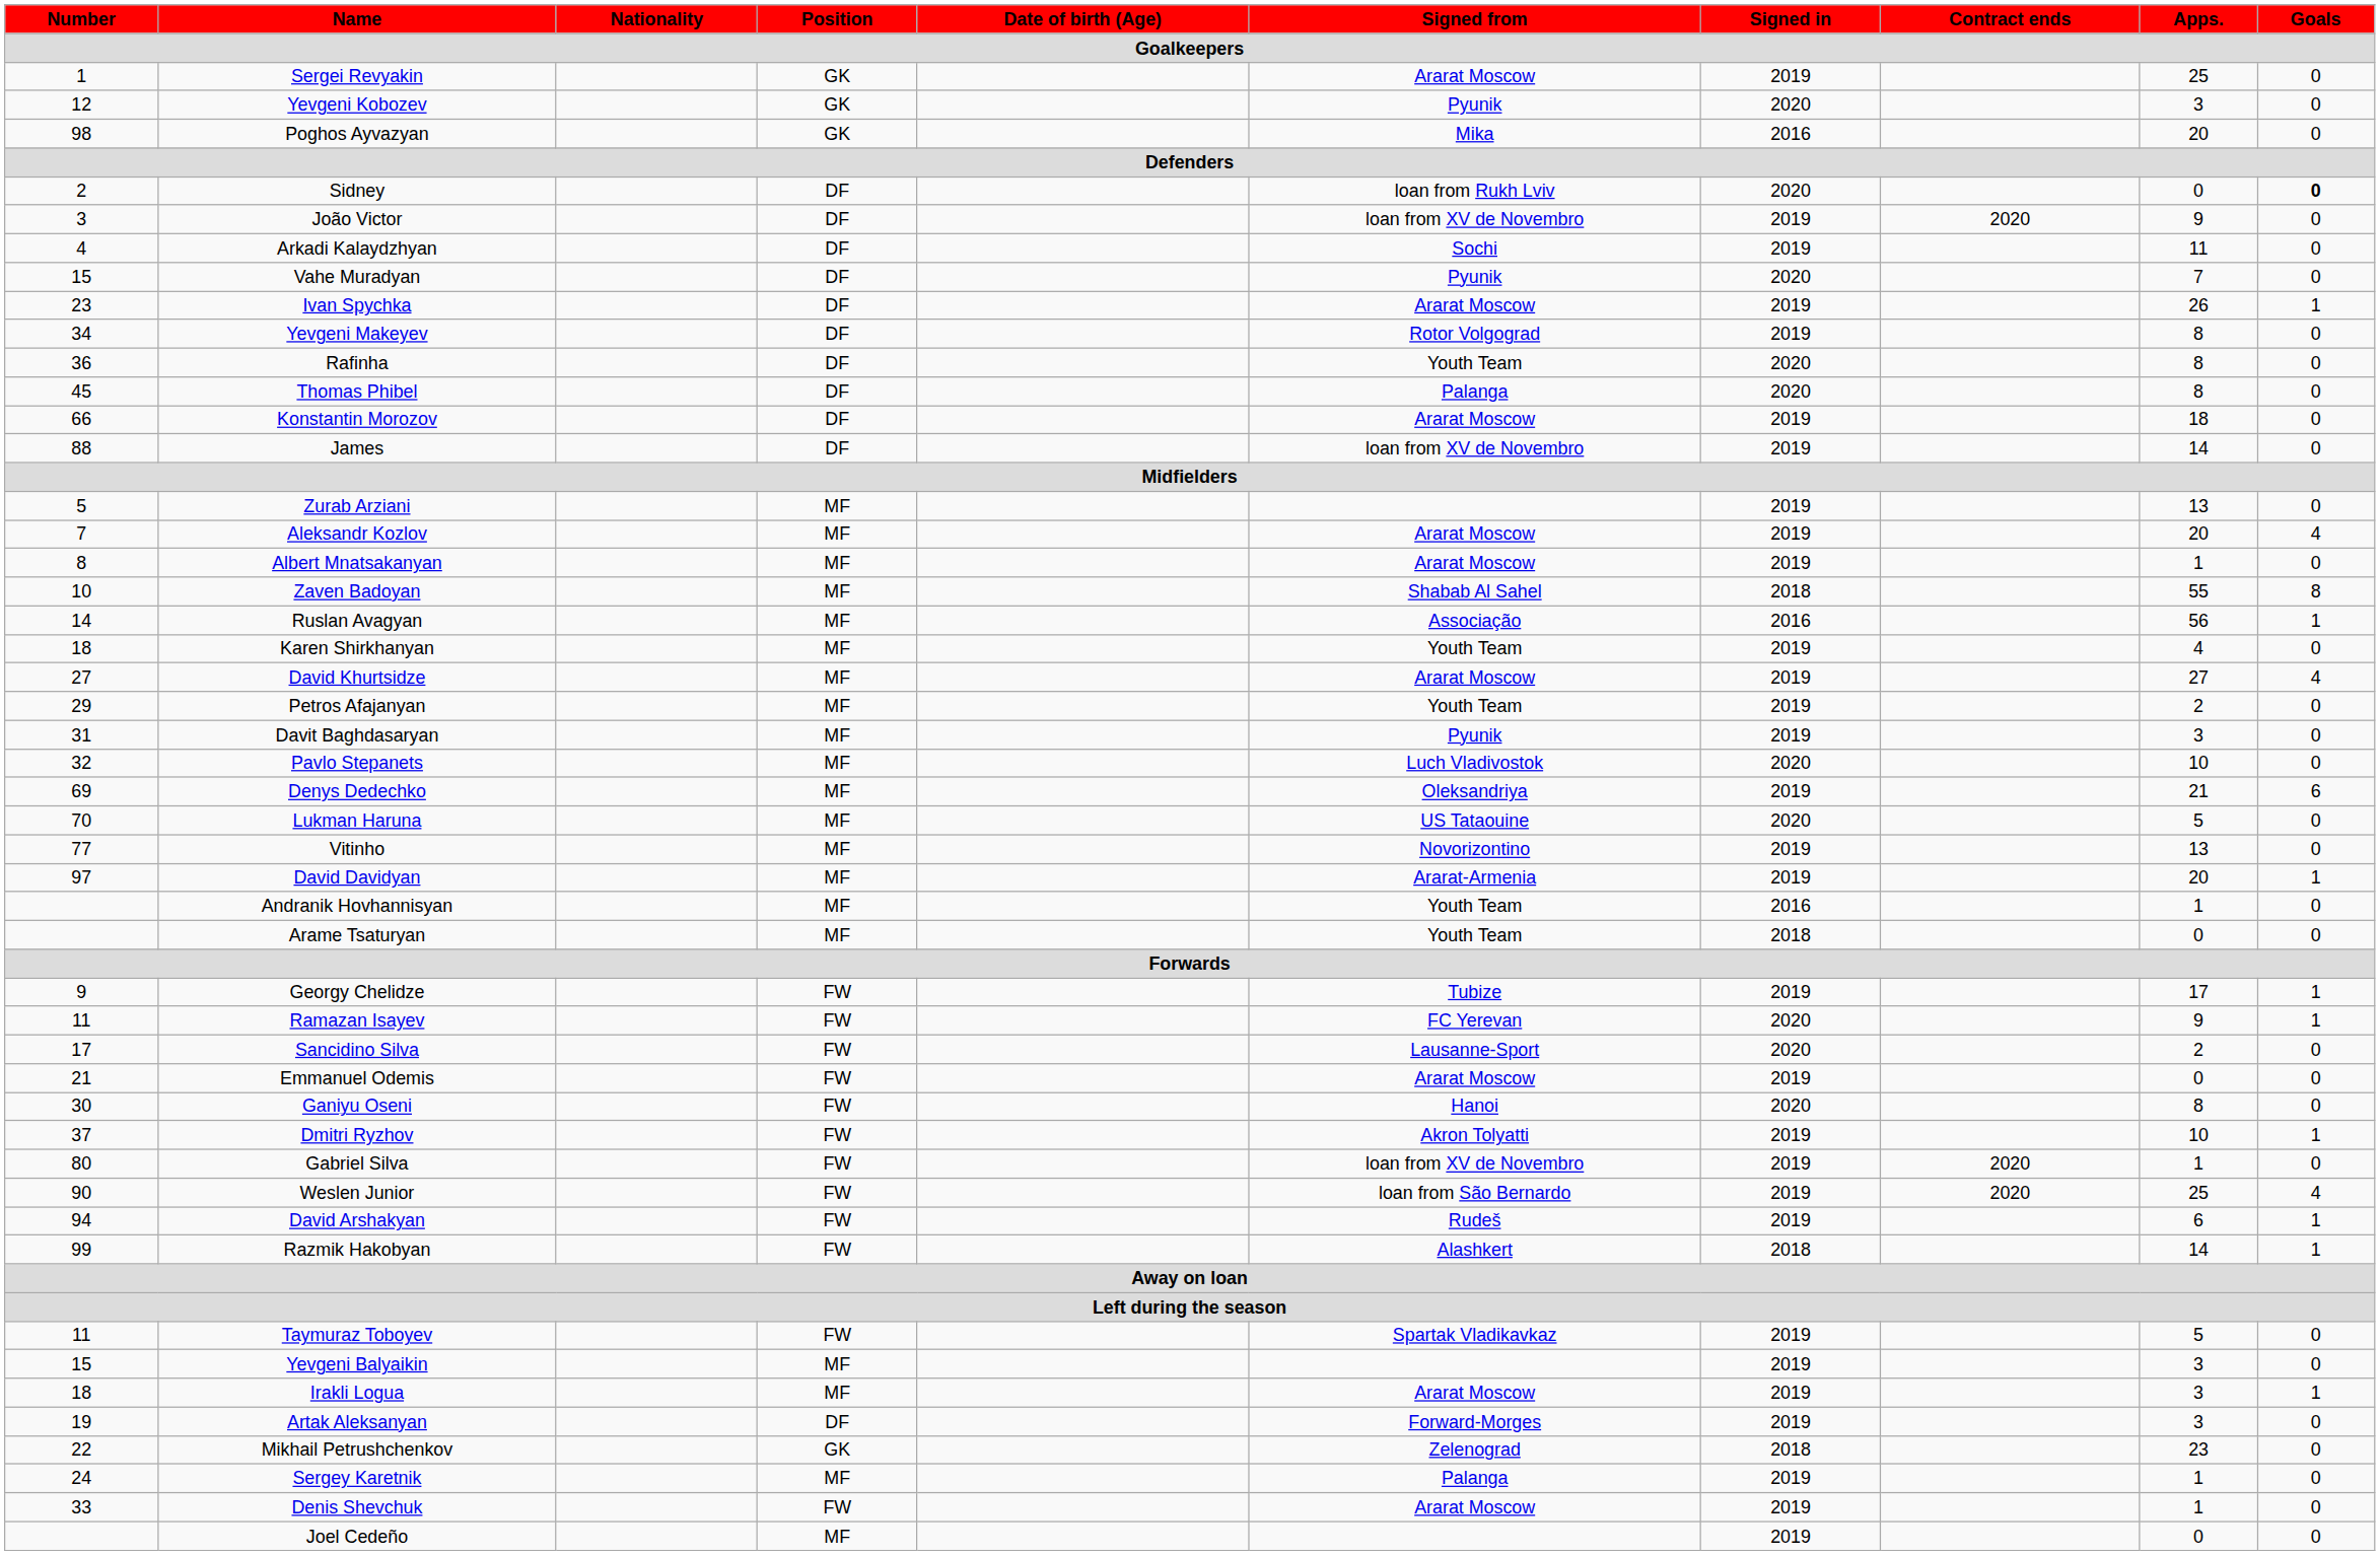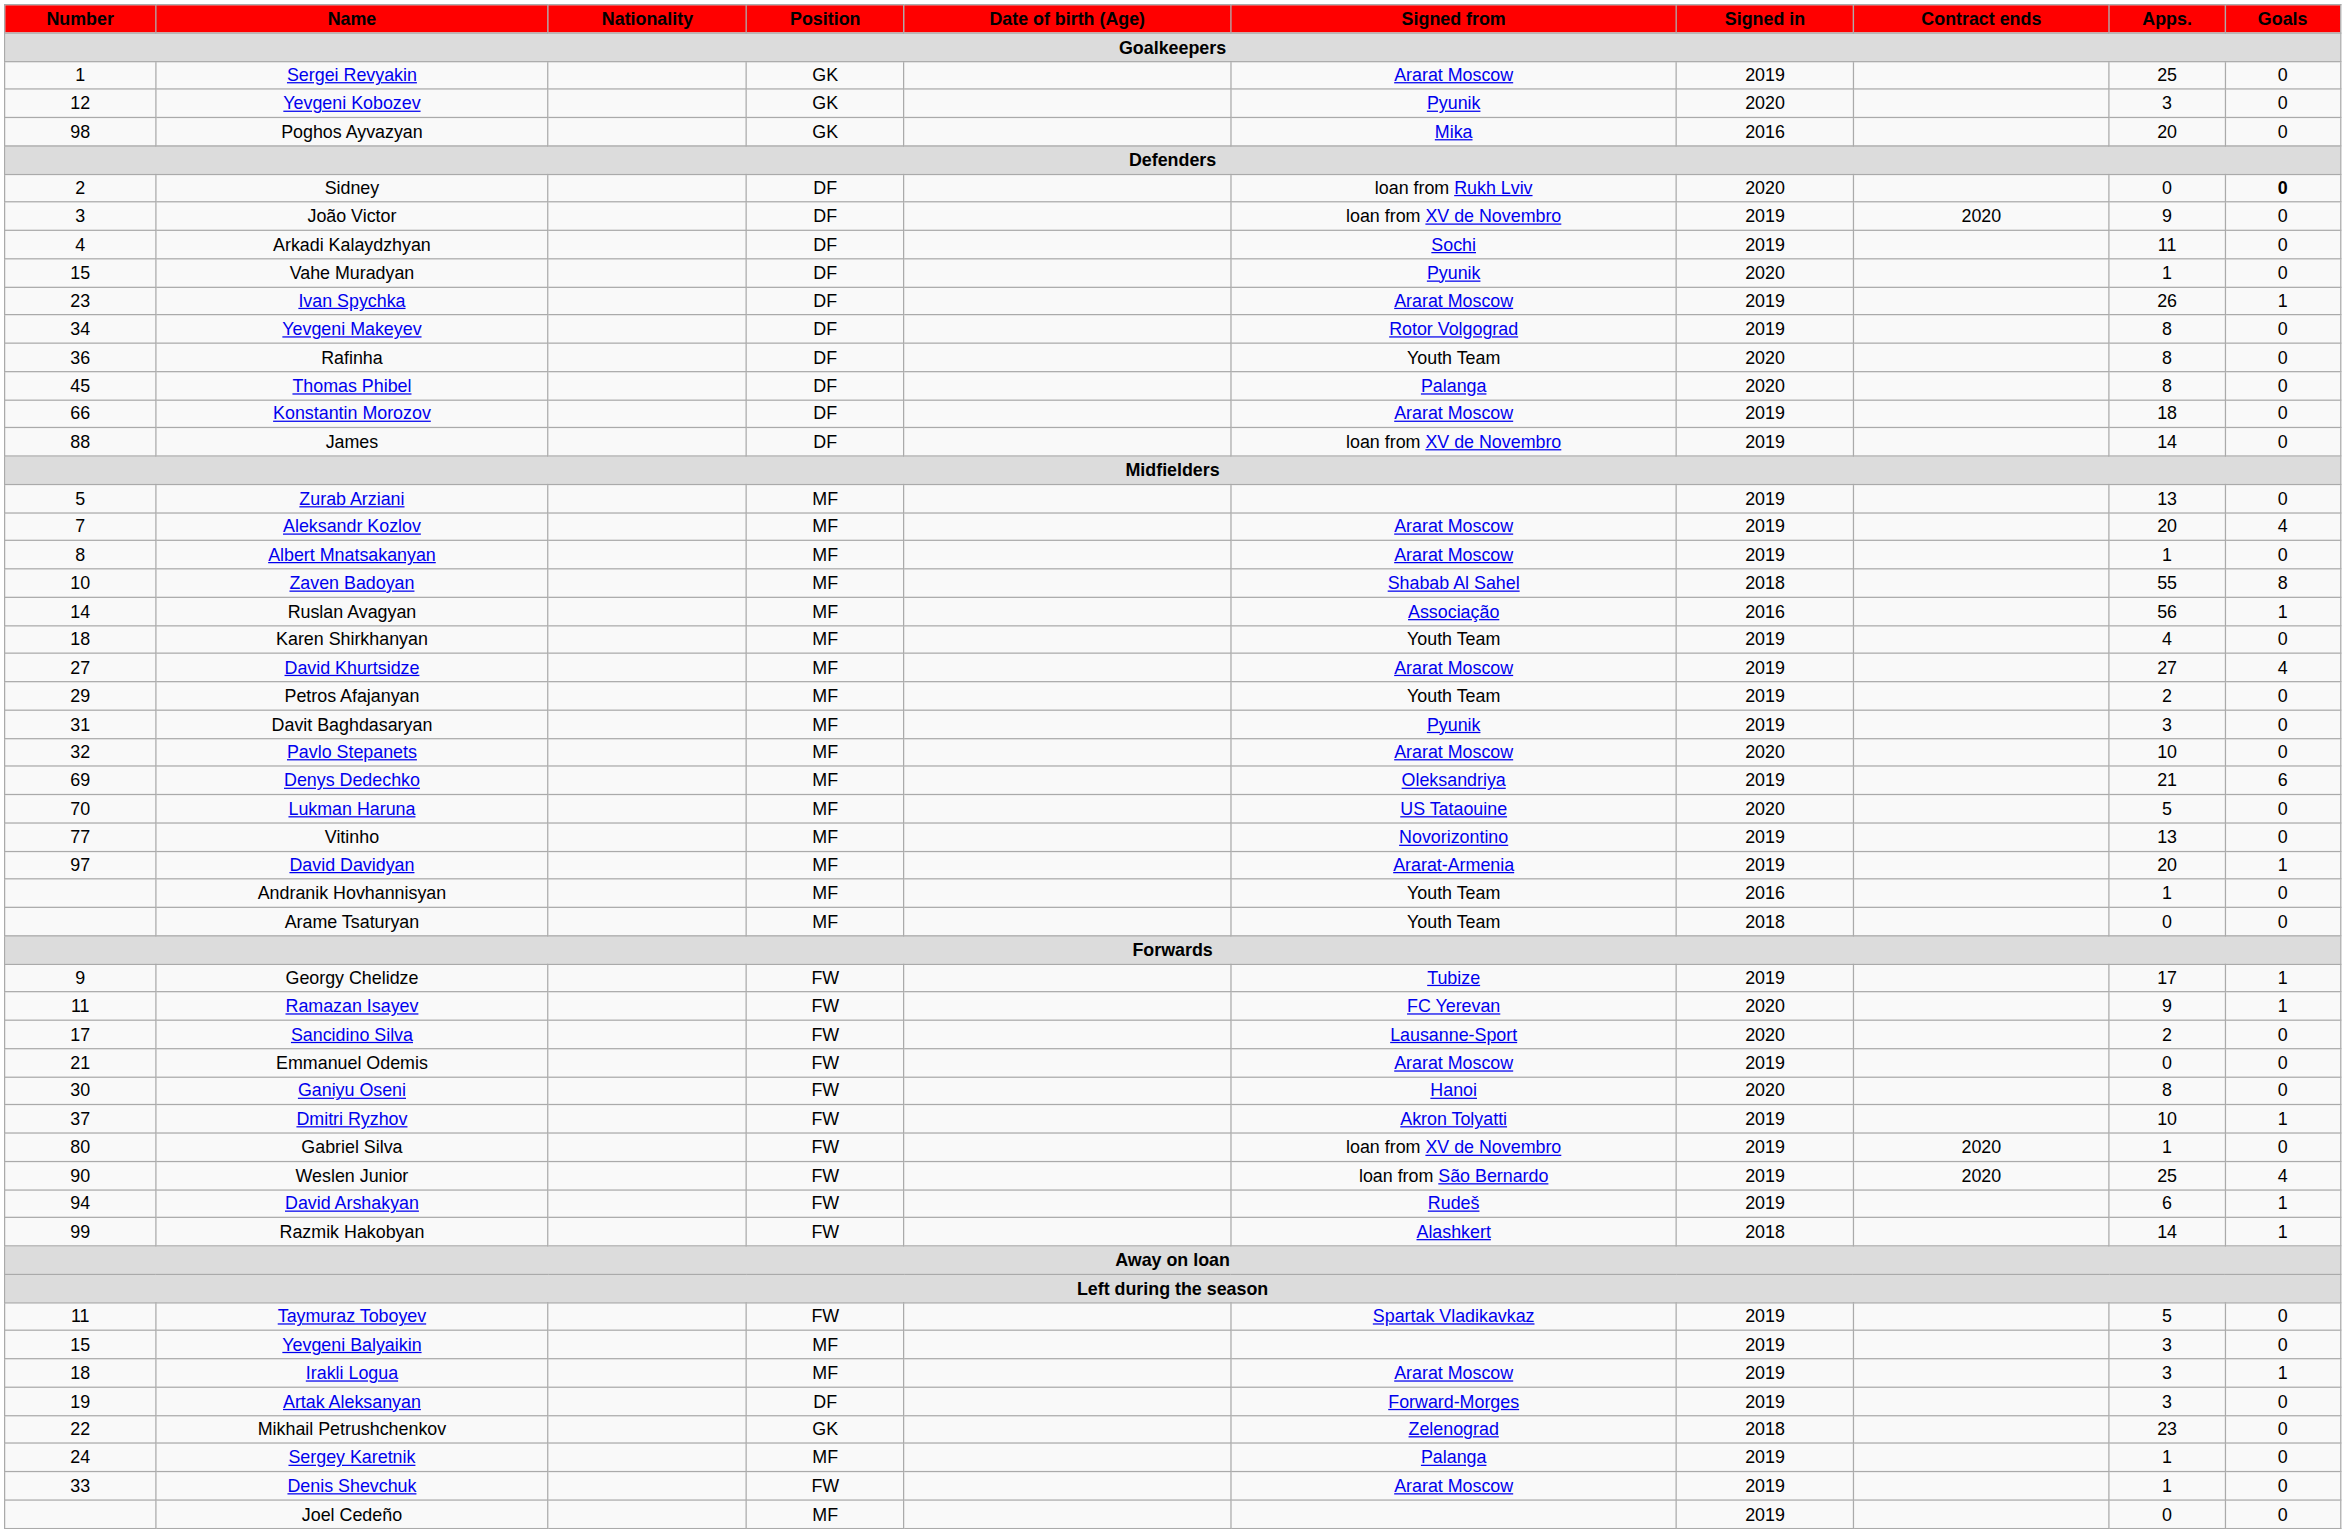Vahe Muradyan | Apps.: 7 -> 1
Pavlo Stepanets | Signed from: Luch Vladivostok -> Ararat Moscow
